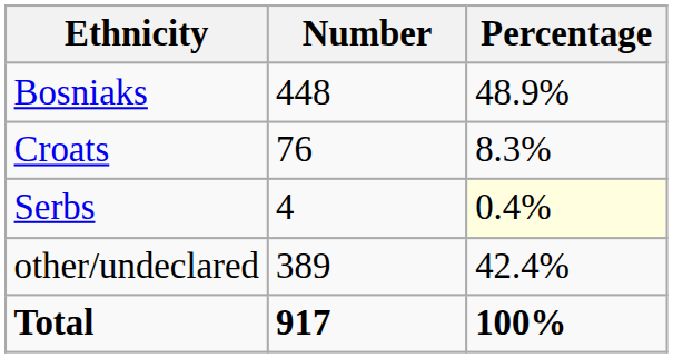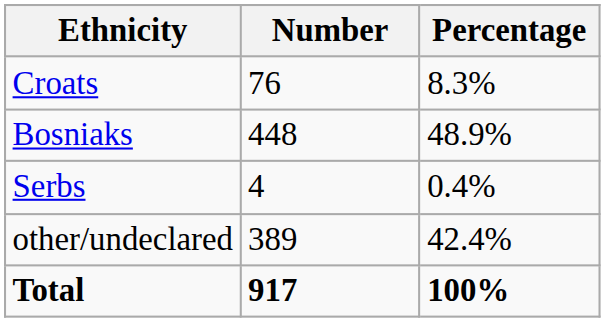rows swapped: Bosniaks <-> Croats
Serbs | Percentage: lightyellow background -> no background
